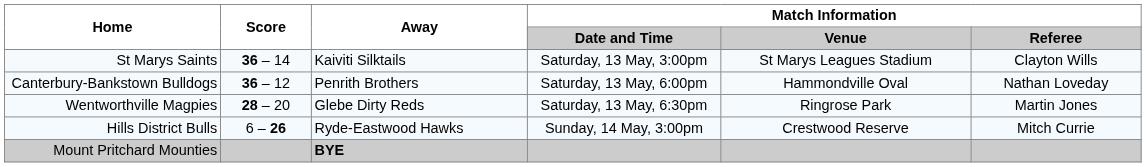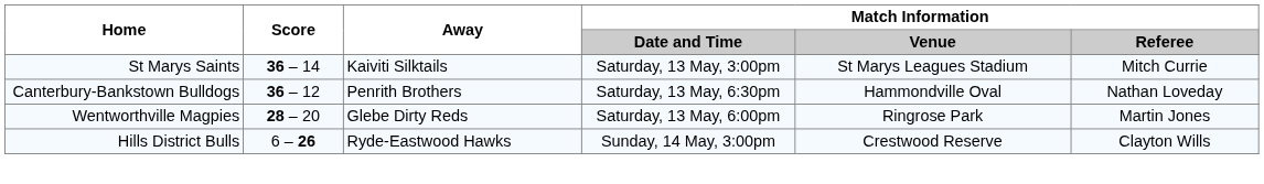St Marys Saints | Match Information / Referee: Clayton Wills -> Mitch Currie
Canterbury-Bankstown Bulldogs | Match Information / Date and Time: Saturday, 13 May, 6:00pm -> Saturday, 13 May, 6:30pm
Wentworthville Magpies | Match Information / Date and Time: Saturday, 13 May, 6:30pm -> Saturday, 13 May, 6:00pm
Hills District Bulls | Match Information / Referee: Mitch Currie -> Clayton Wills
- row: Mount Pritchard Mounties | BYE
